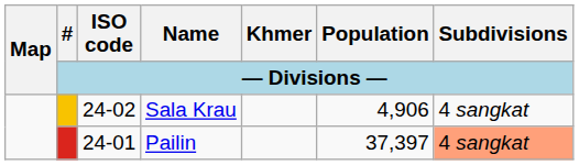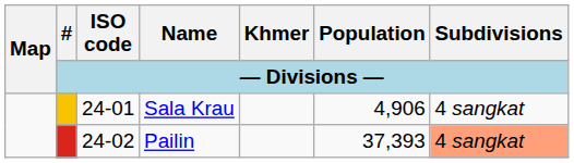Sala Krau | ISO code: 24-02 -> 24-01
Pailin | ISO code: 24-01 -> 24-02
Pailin | Population: 37,397 -> 37,393
